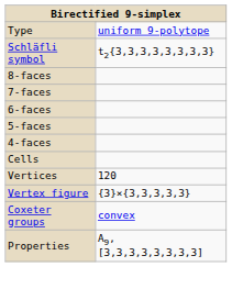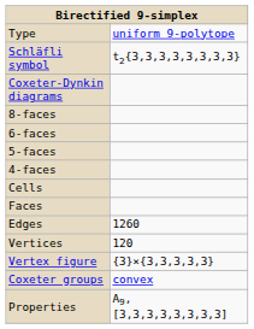+ row: Coxeter-Dynkin diagrams
- row: 7-faces
+ row: Faces
+ row: Edges | 1260
